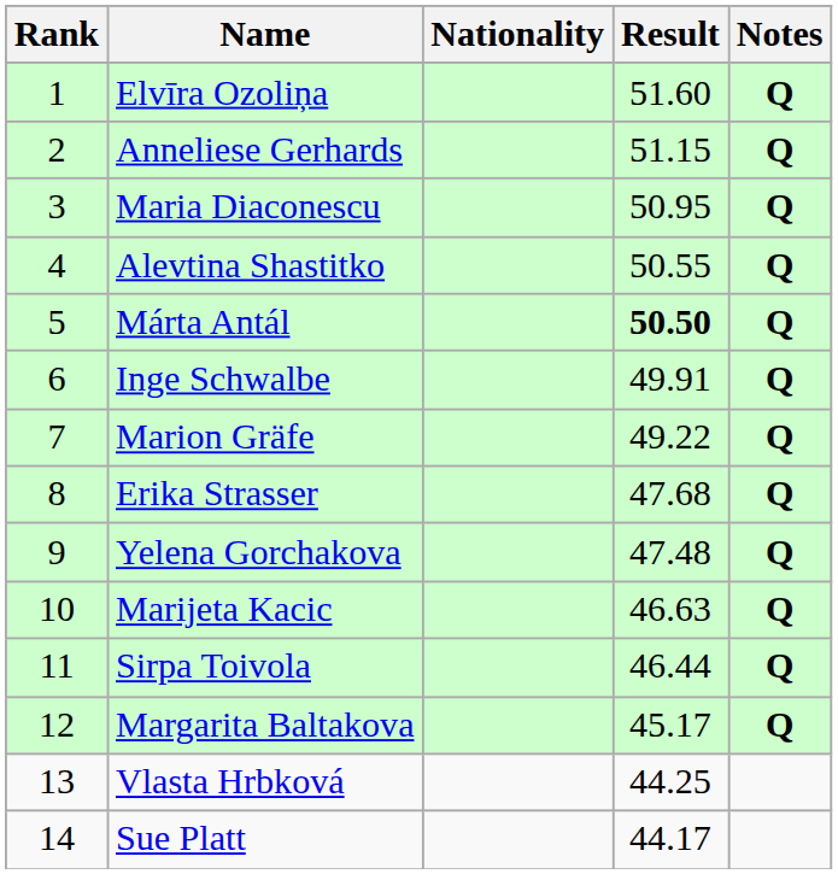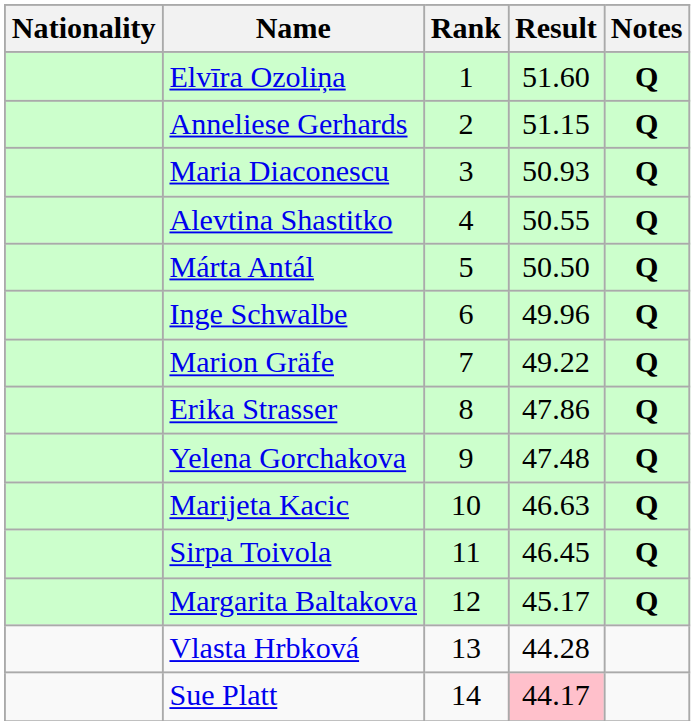columns swapped: Rank <-> Nationality
Maria Diaconescu | Result: 50.95 -> 50.93
Márta Antál | Result: bold -> normal
Inge Schwalbe | Result: 49.91 -> 49.96
Erika Strasser | Result: 47.68 -> 47.86
Sirpa Toivola | Result: 46.44 -> 46.45
Vlasta Hrbková | Result: 44.25 -> 44.28
Sue Platt | Result: no background -> pink background
